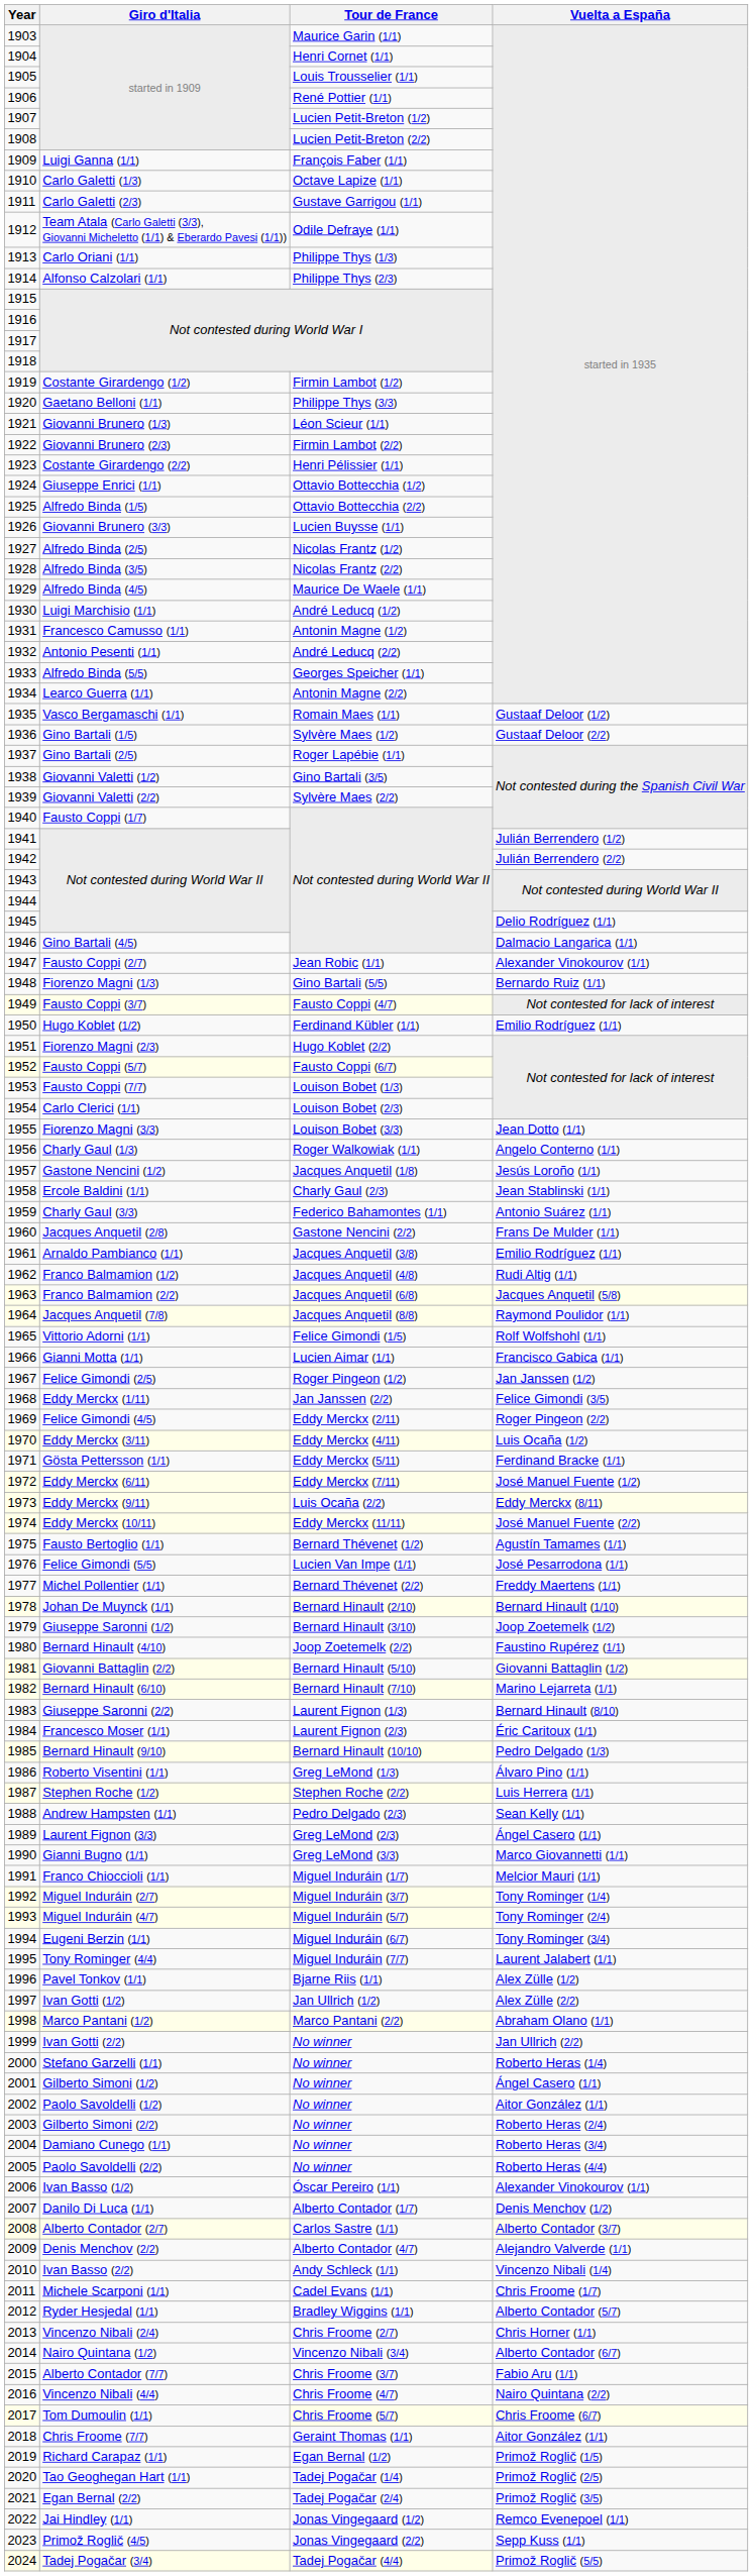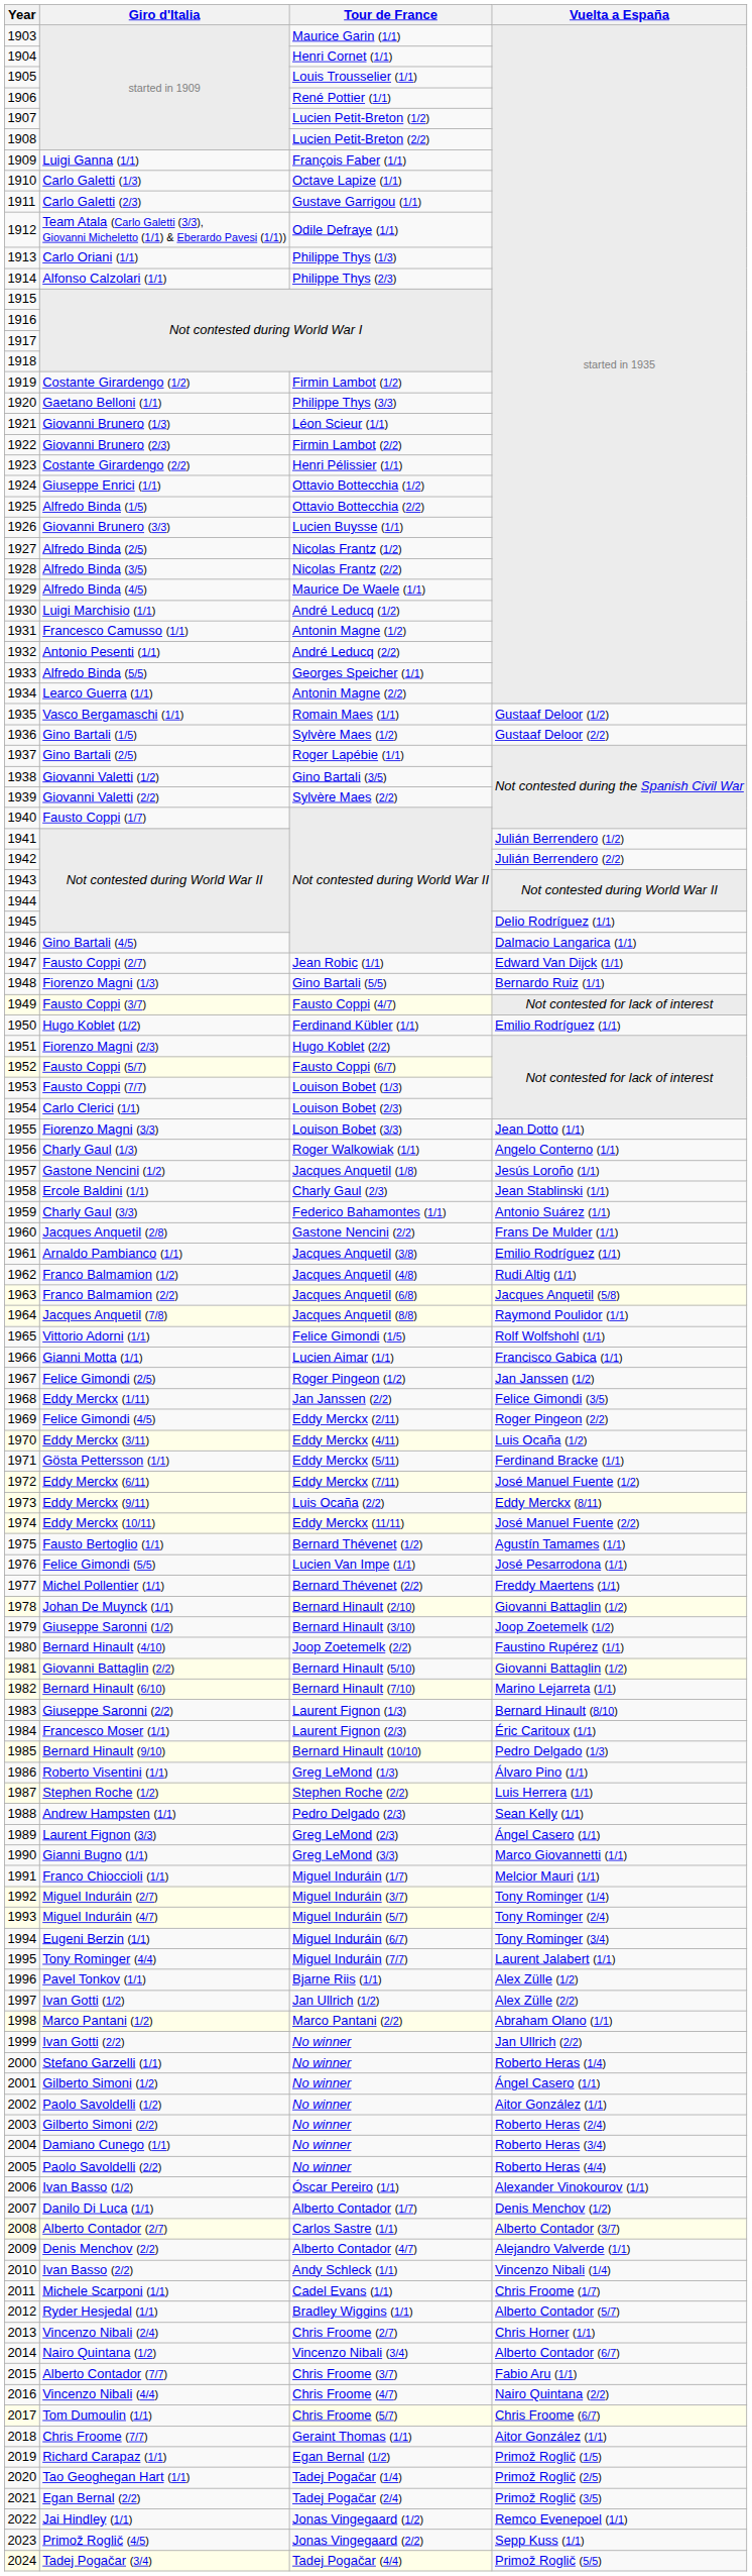Fausto Coppi (2/7) | Vuelta a España: Alexander Vinokourov (1/1) -> Edward Van Dijck (1/1)
Johan De Muynck (1/1) | Vuelta a España: Bernard Hinault (1/10) -> Giovanni Battaglin (1/2)
